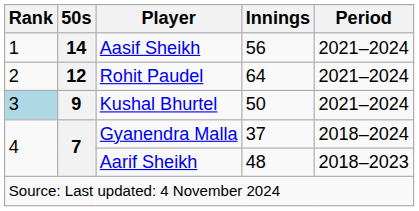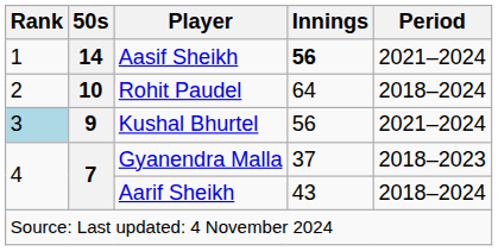Aasif Sheikh | Innings: normal -> bold
Rohit Paudel | 50s: 12 -> 10
Rohit Paudel | Period: 2021–2024 -> 2018–2024
Kushal Bhurtel | Innings: 50 -> 56
Gyanendra Malla | Period: 2018–2024 -> 2018–2023
Aarif Sheikh | Innings: 48 -> 43
Aarif Sheikh | Period: 2018–2023 -> 2018–2024
